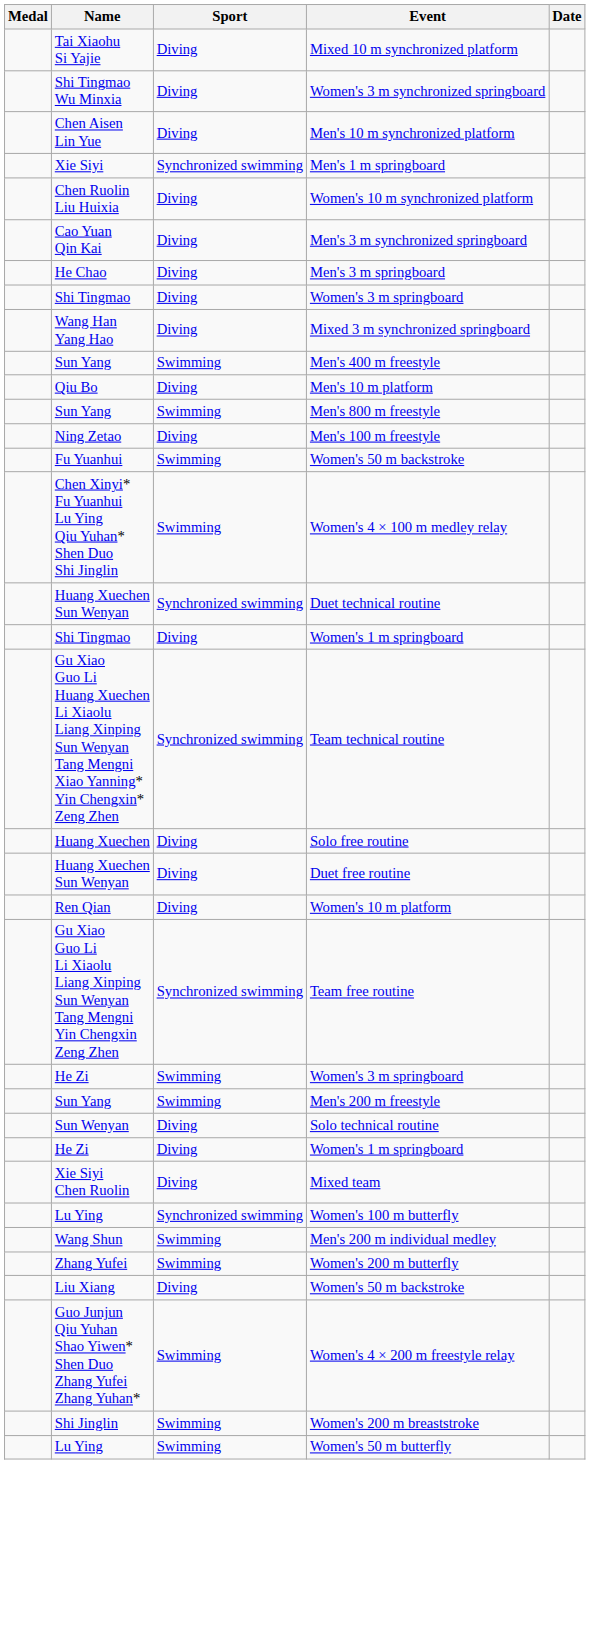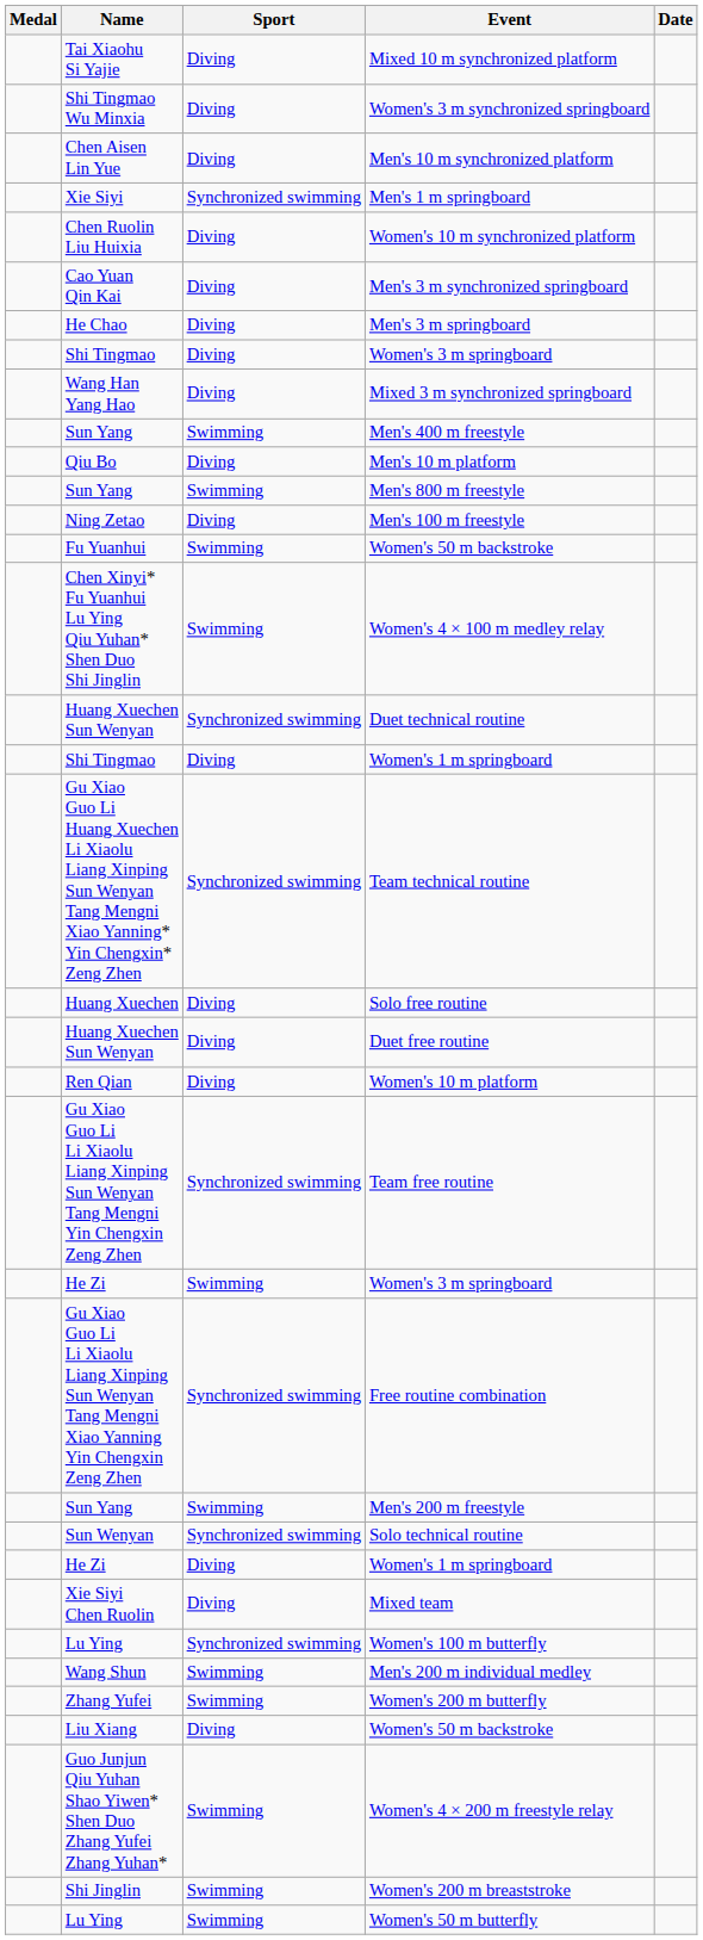+ row: Gu Xiao Guo Li Li Xiaolu Liang Xinping Sun Wenyan Tang Mengni Xiao Yanning Yin Chengxin Zeng Zhen | Synchronized swimming | Free routine combination
Solo technical routine | Sport: Diving -> Synchronized swimming
